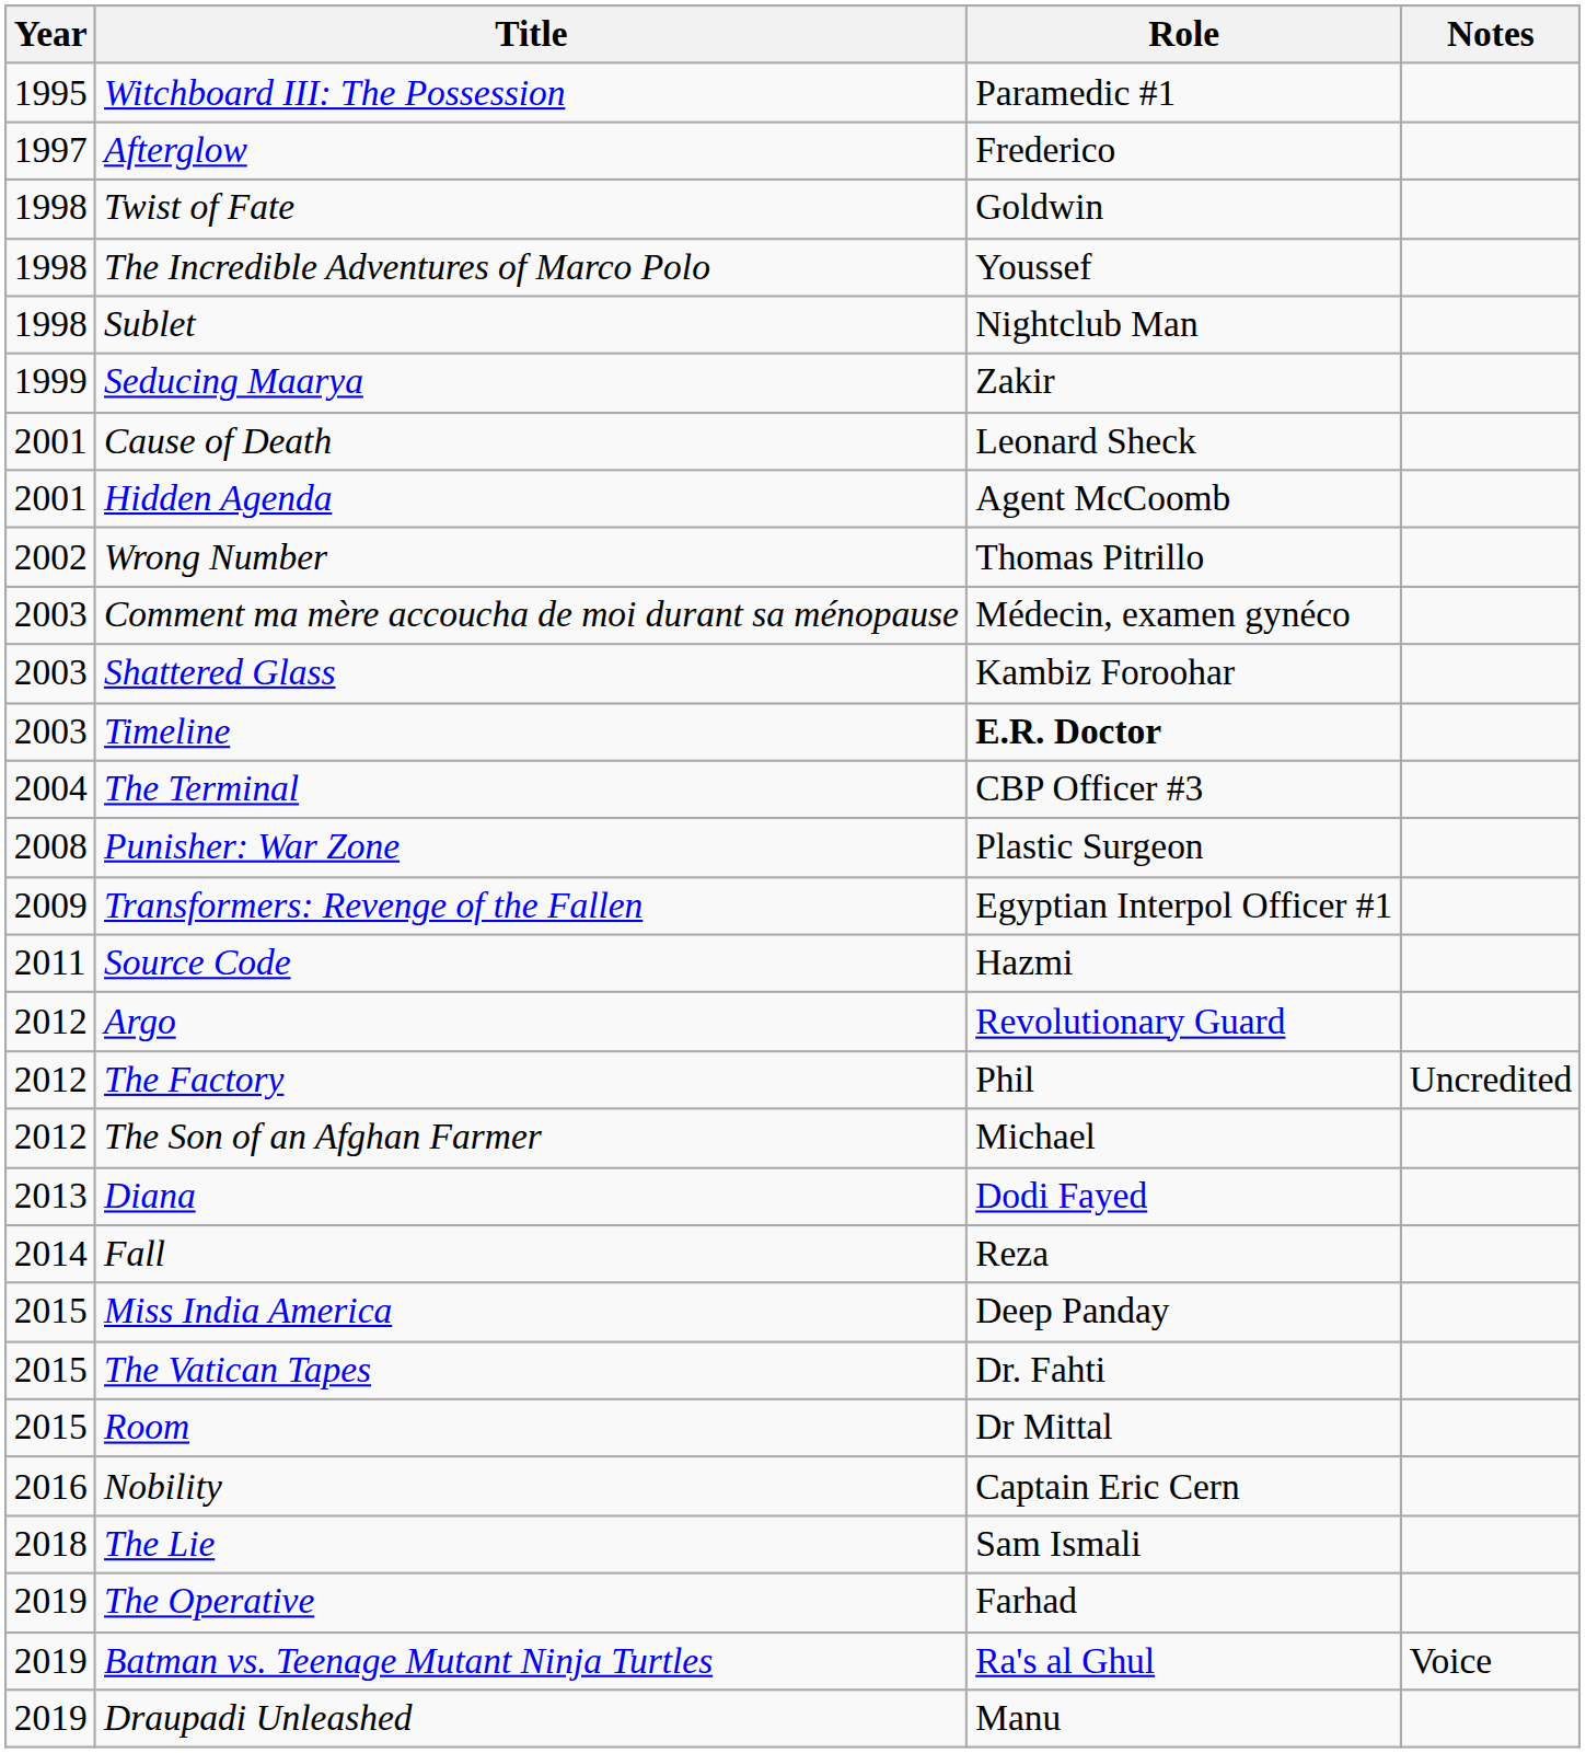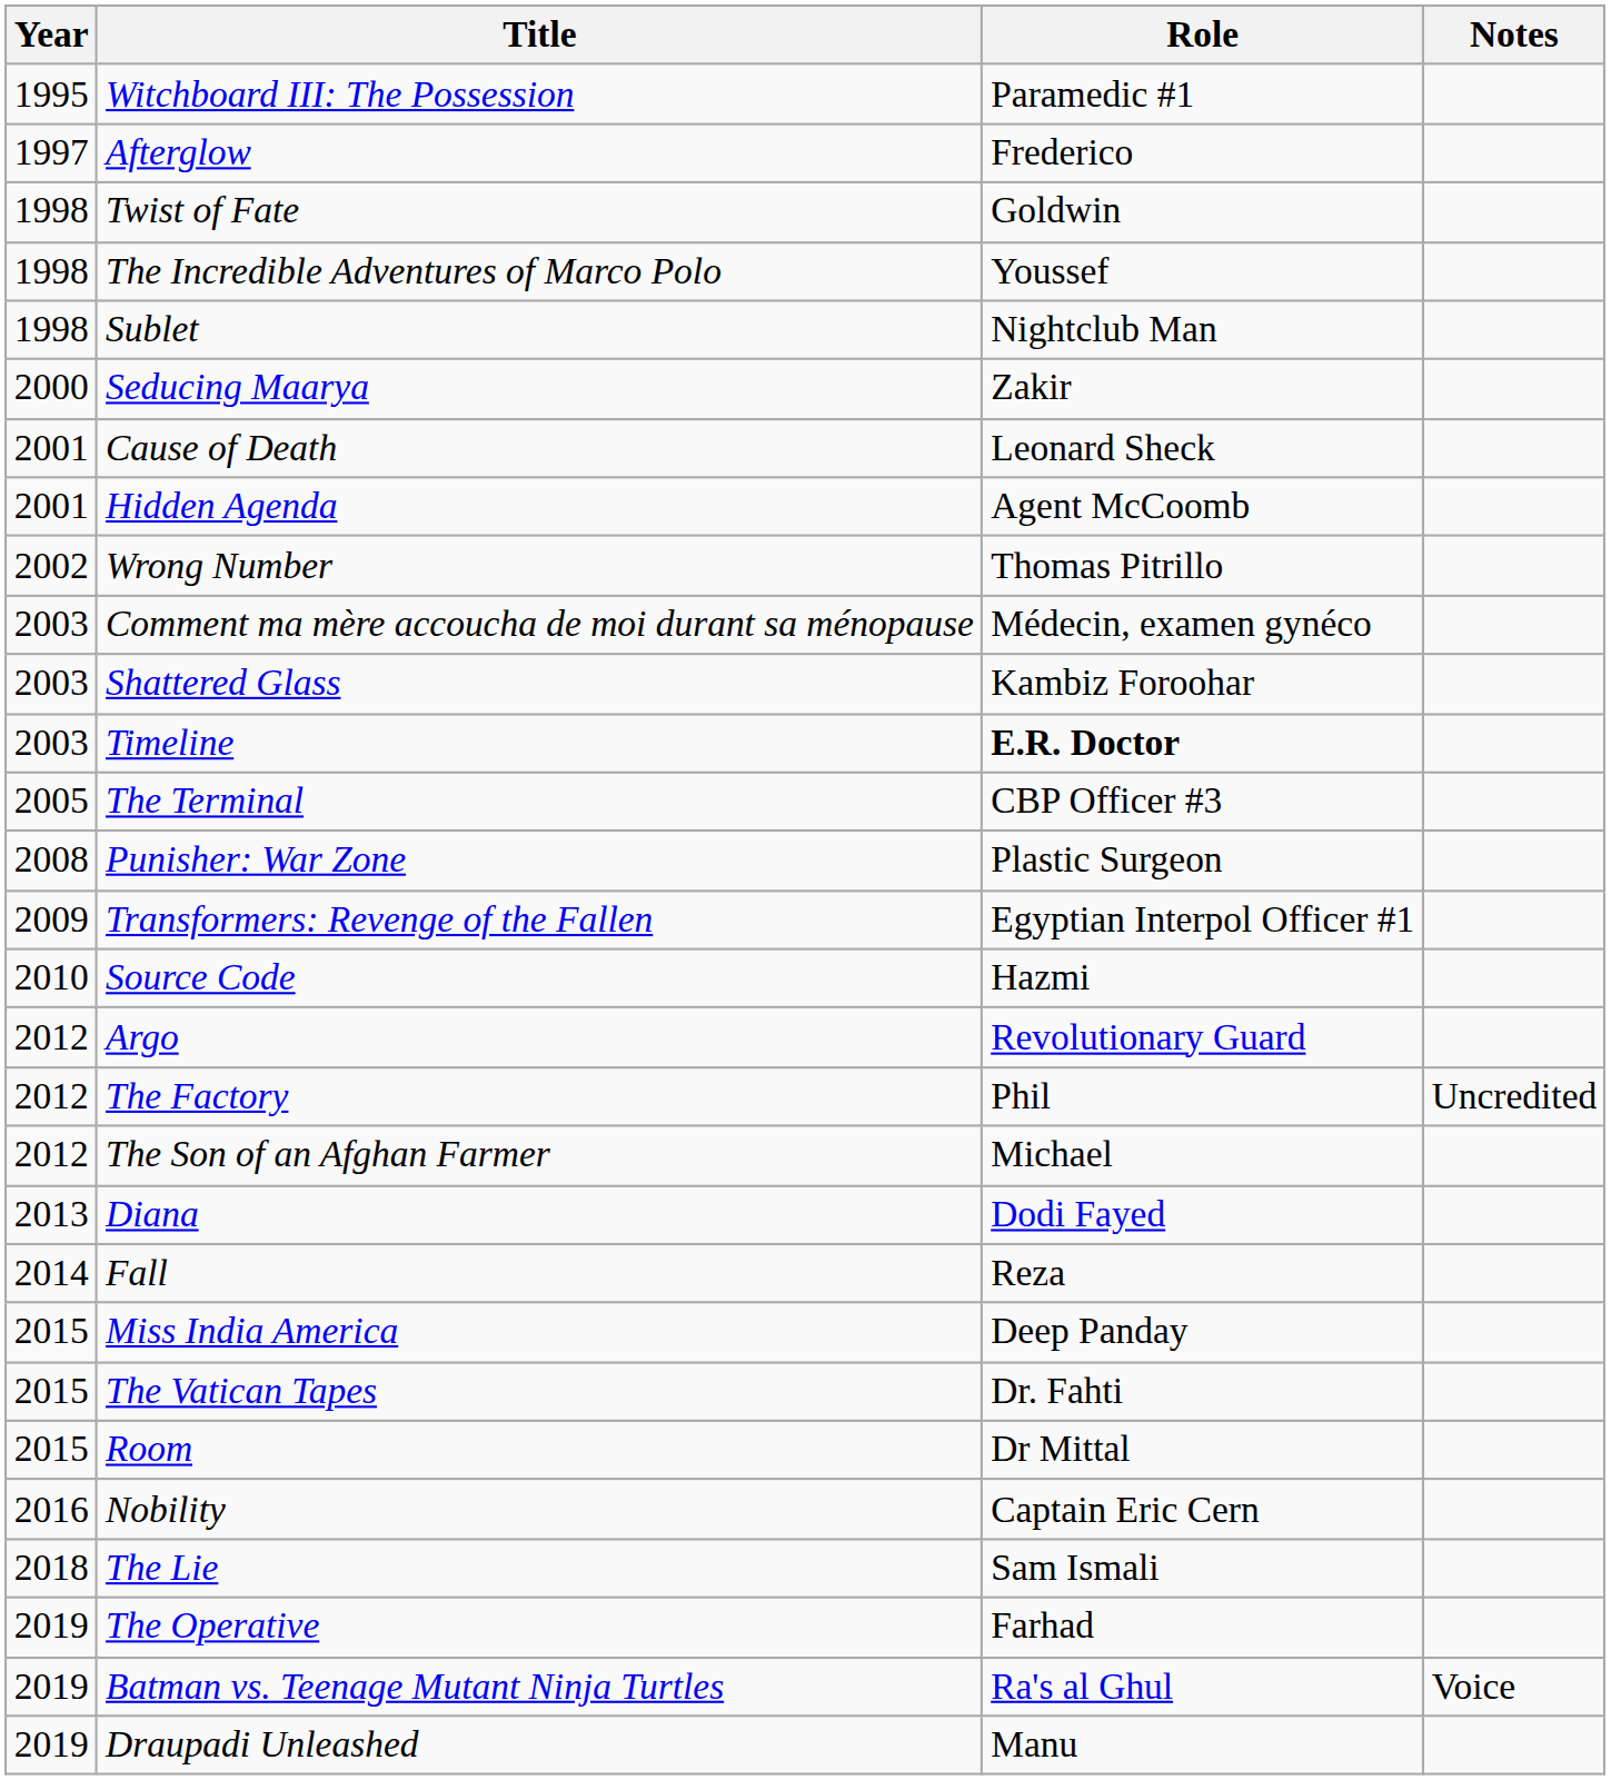Seducing Maarya | Year: 1999 -> 2000
The Terminal | Year: 2004 -> 2005
Source Code | Year: 2011 -> 2010
